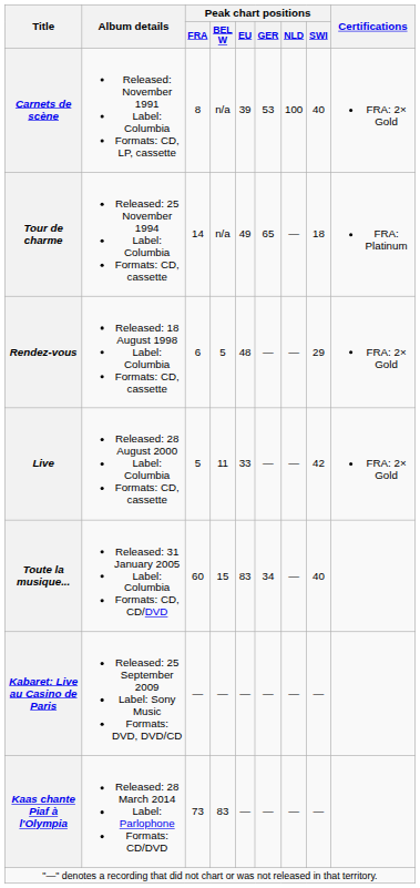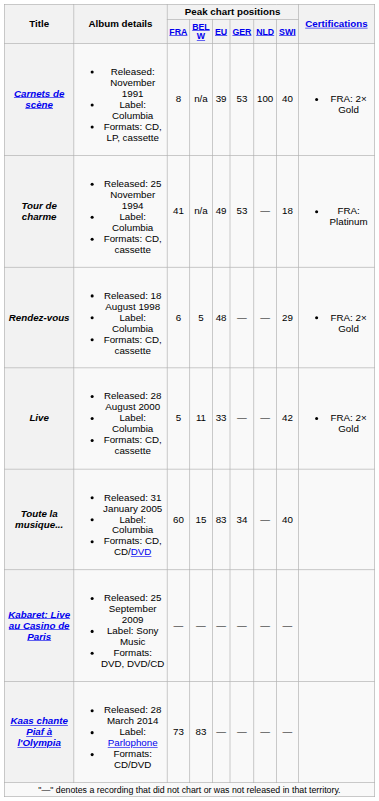Tour de charme | Peak chart positions / FRA: 14 -> 41
Tour de charme | Peak chart positions / GER: 65 -> 53
